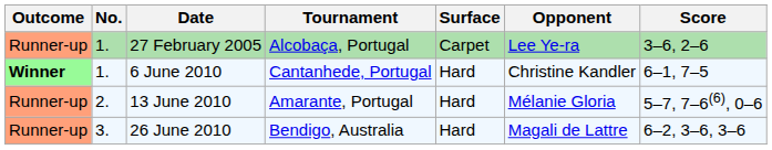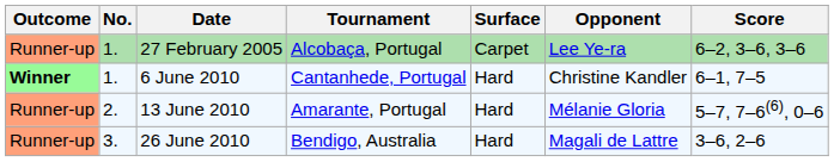27 February 2005 | Score: 3–6, 2–6 -> 6–2, 3–6, 3–6
26 June 2010 | Score: 6–2, 3–6, 3–6 -> 3–6, 2–6
